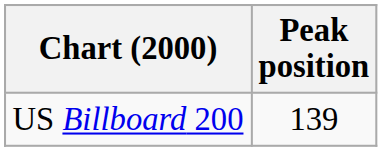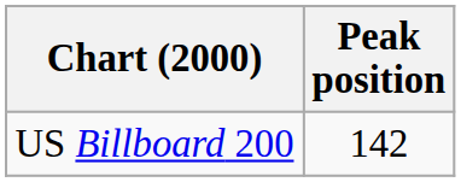US Billboard 200 | Peak position: 139 -> 142
